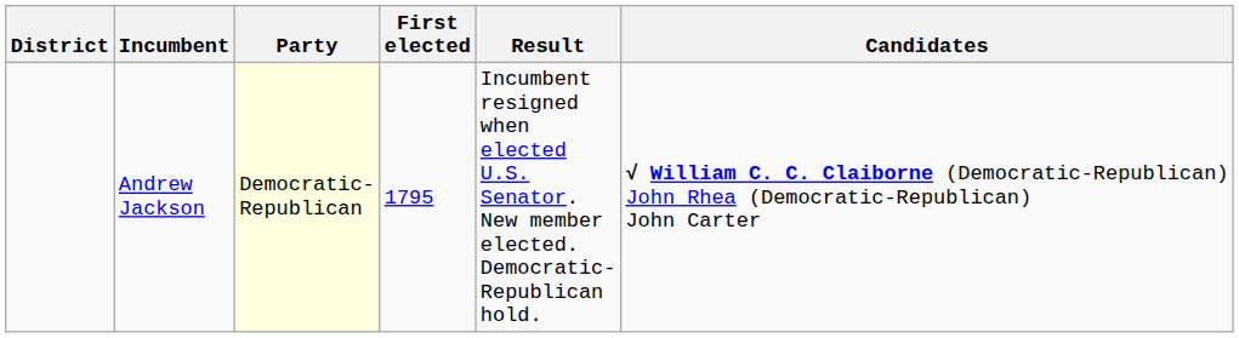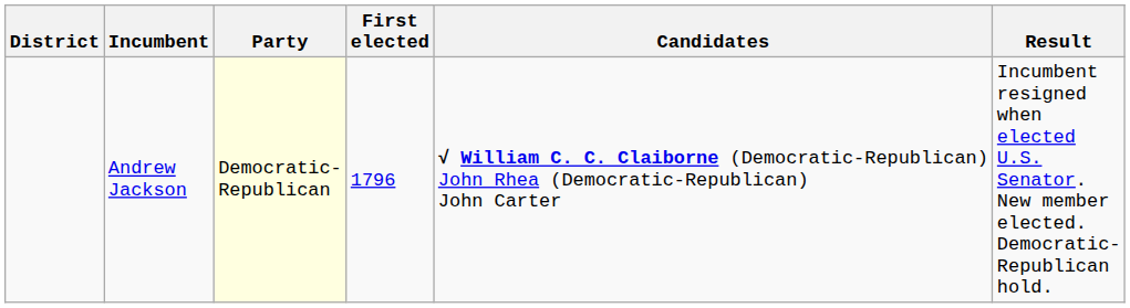columns swapped: Result <-> Candidates
Andrew Jackson | First elected: 1795 -> 1796
